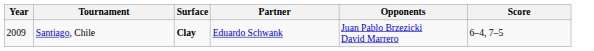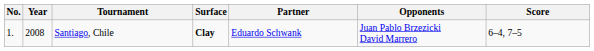+ column: No. | 1.
Santiago, Chile | Year: 2009 -> 2008
